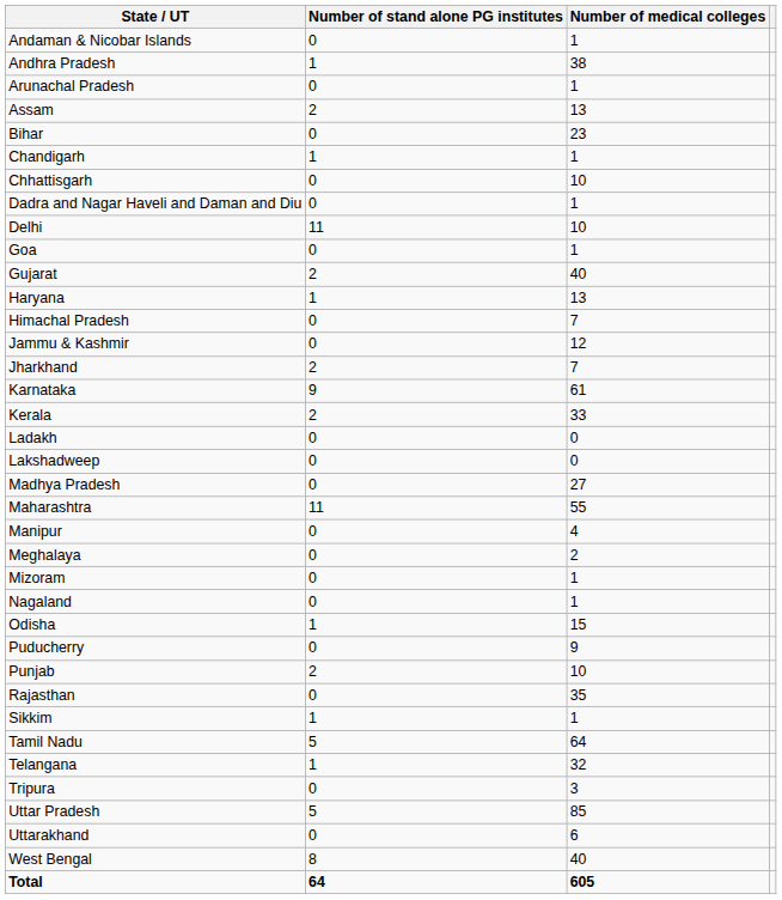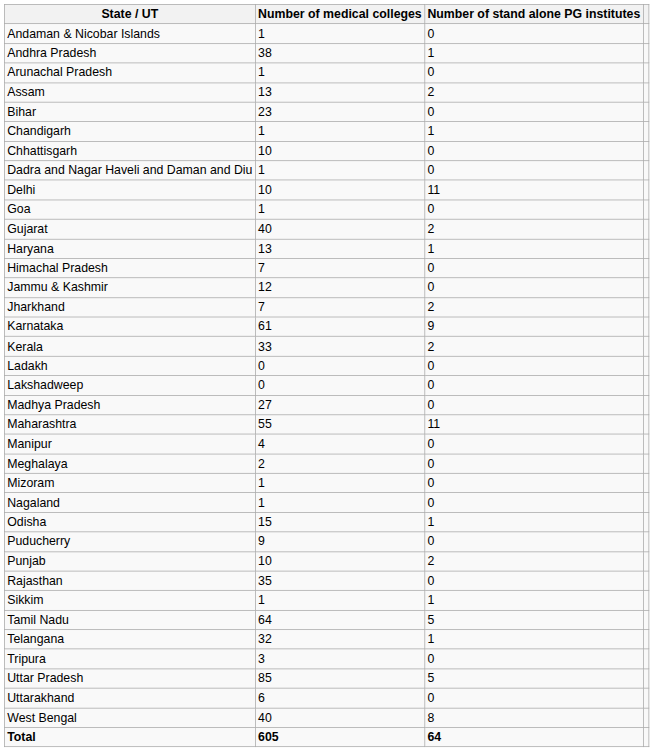columns swapped: Number of medical colleges <-> Number of stand alone PG institutes
